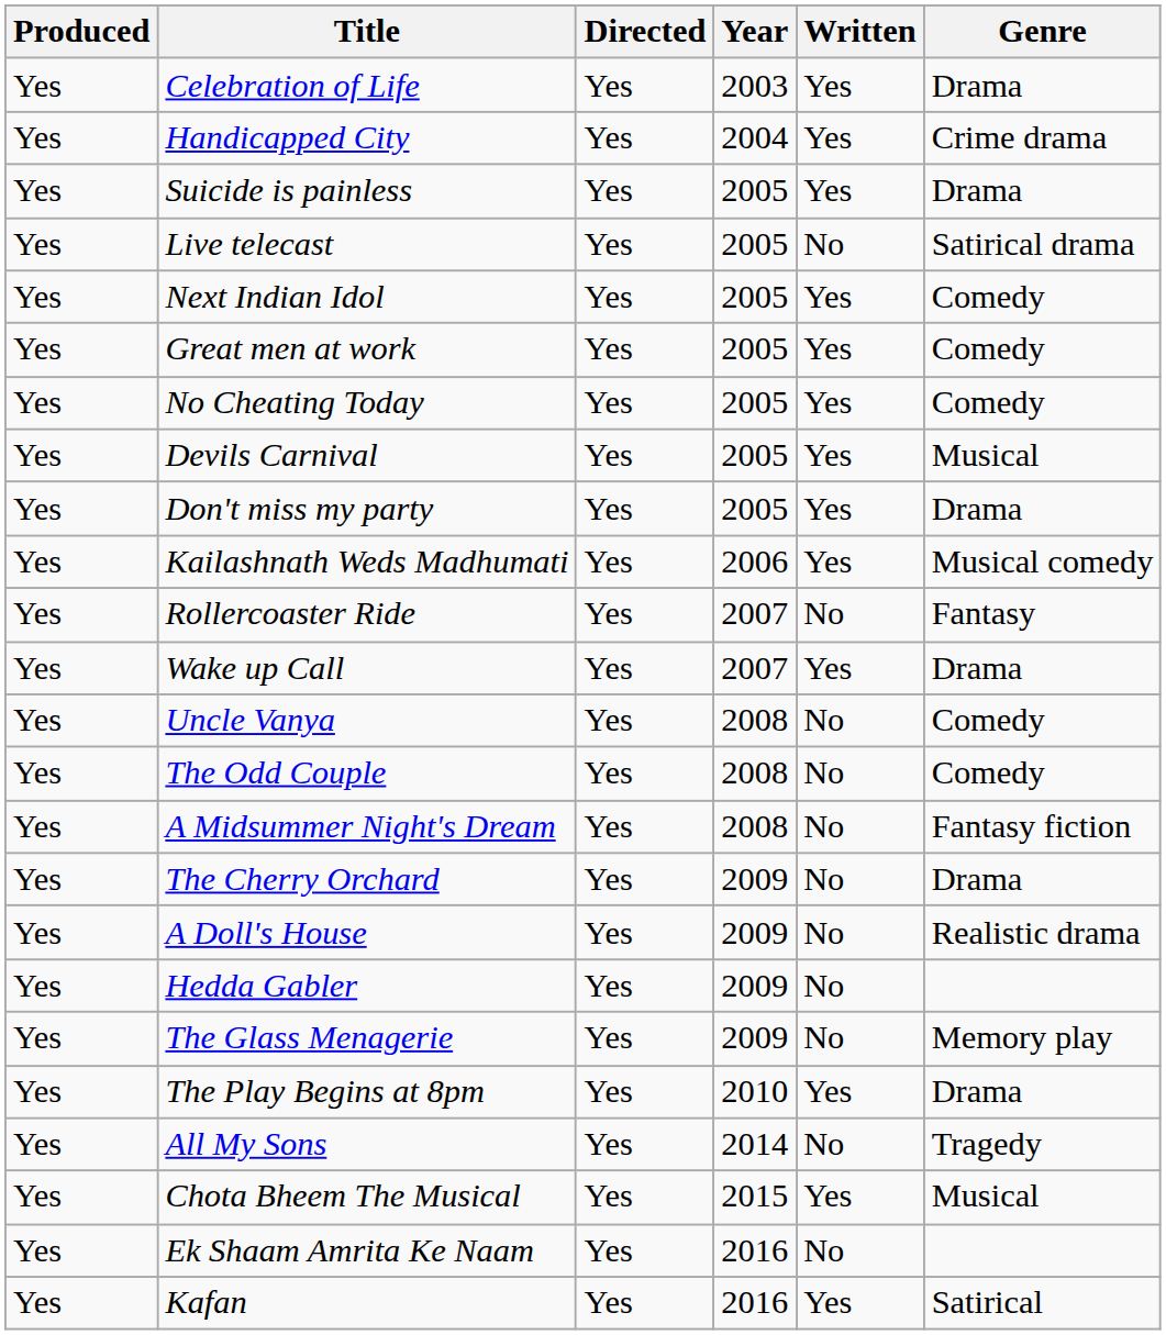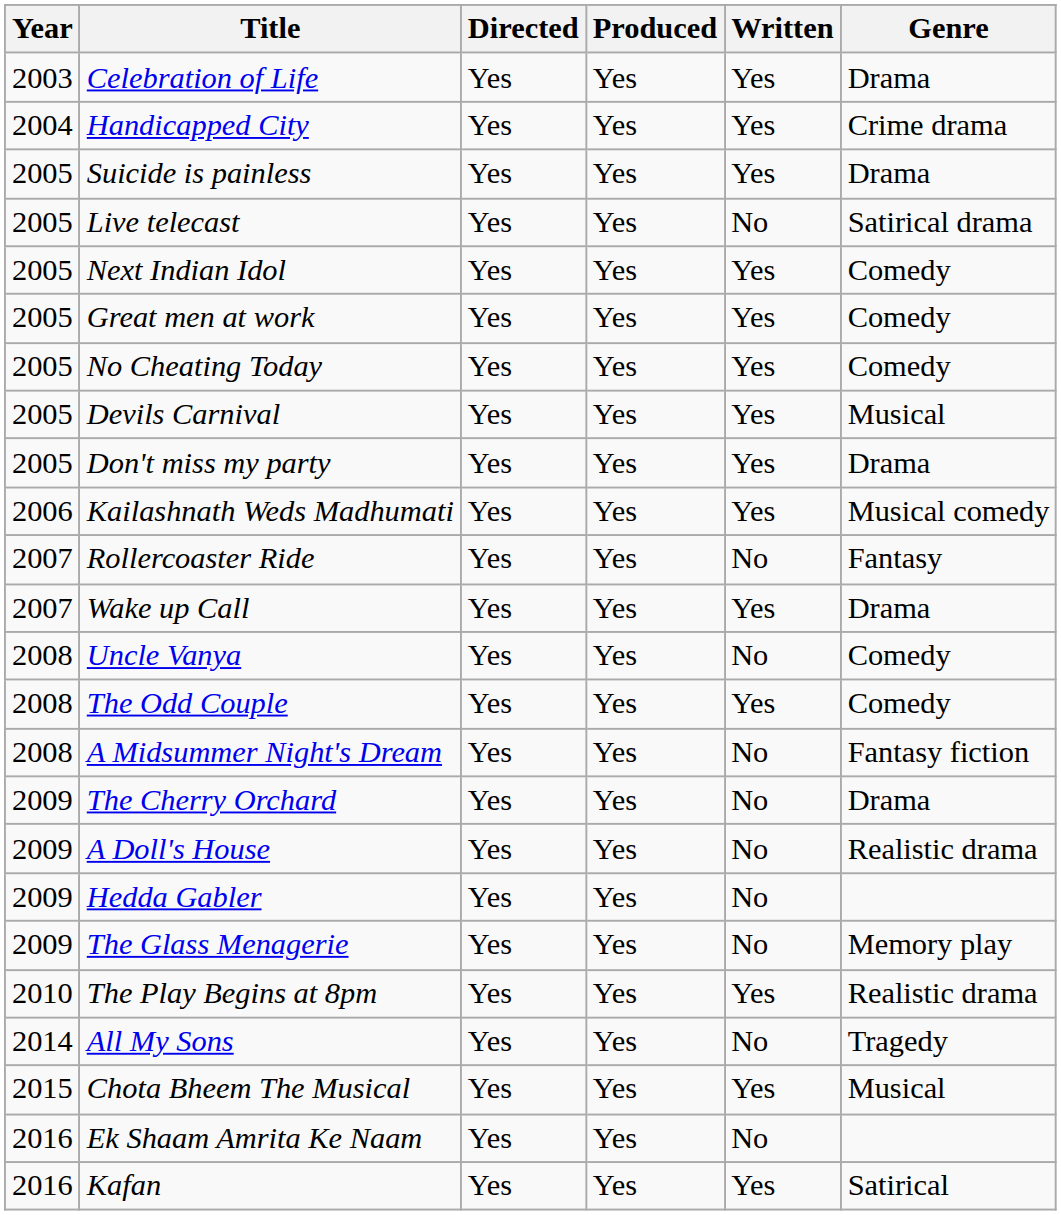columns swapped: Year <-> Produced
The Odd Couple | Written: No -> Yes
The Play Begins at 8pm | Genre: Drama -> Realistic drama
